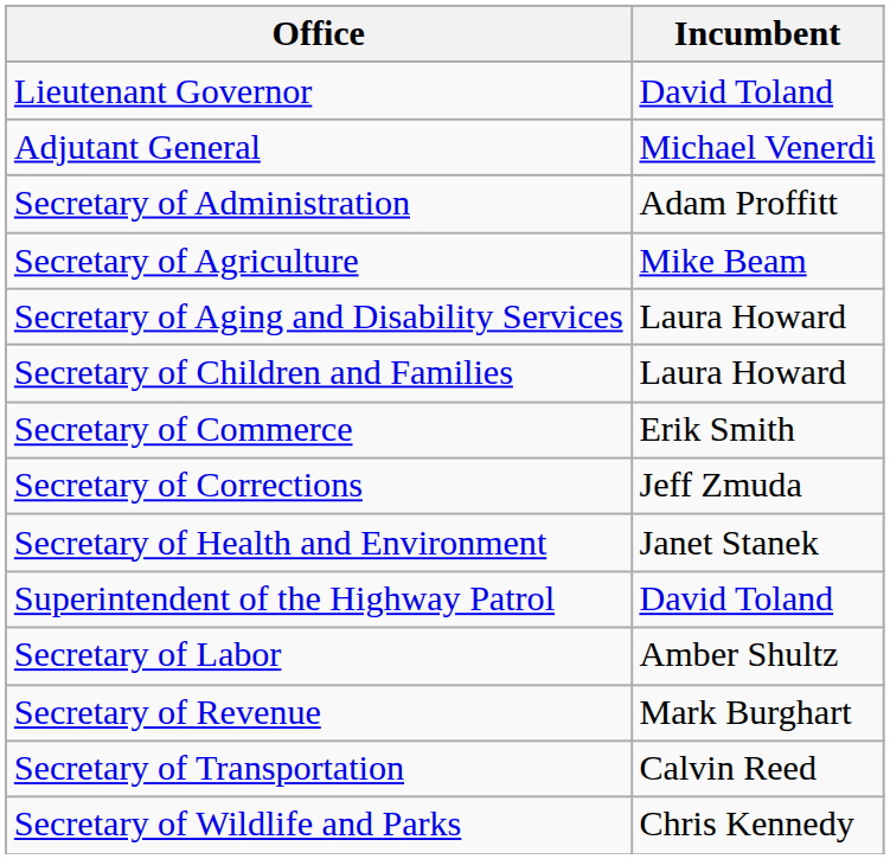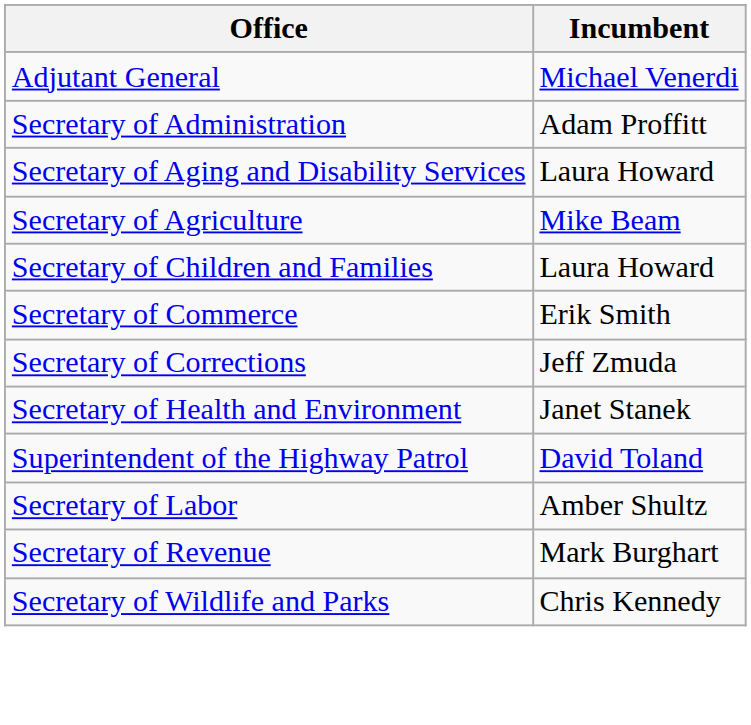- row: Lieutenant Governor | David Toland
rows swapped: Secretary of Aging and Disability Services <-> Secretary of Agriculture
- row: Secretary of Transportation | Calvin Reed
